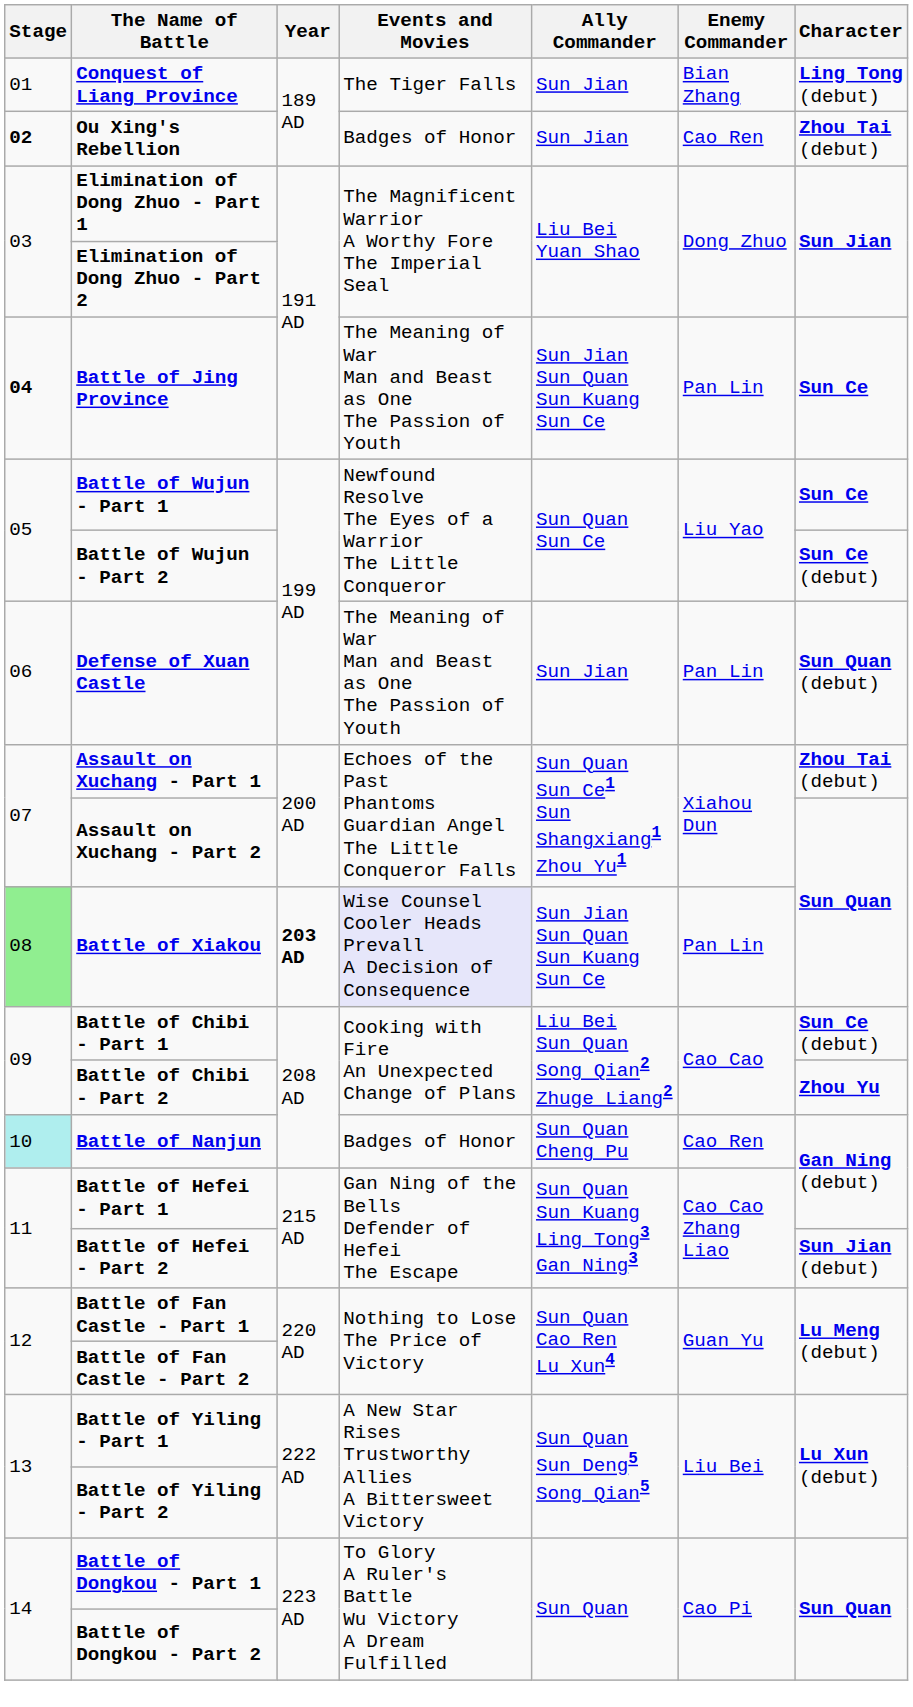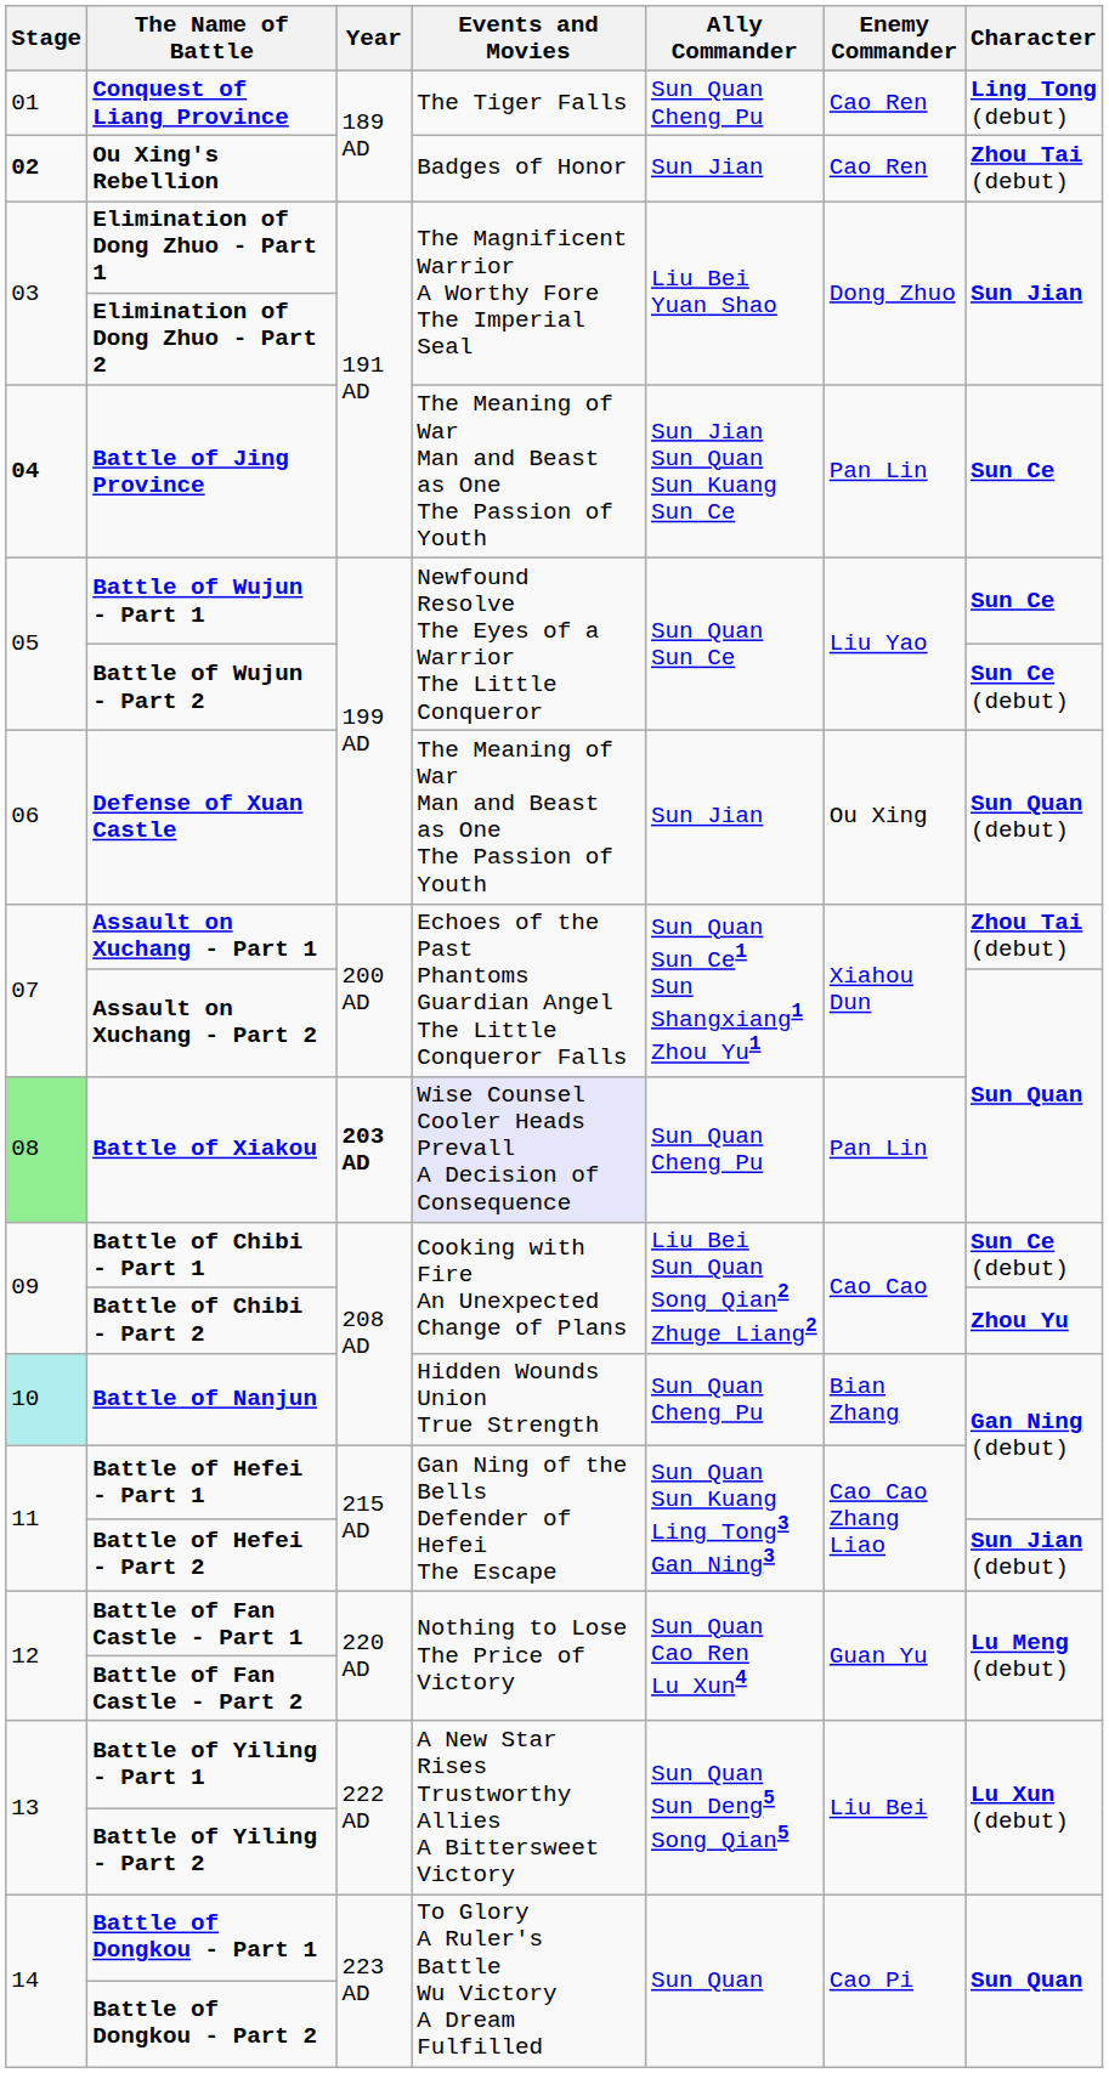Conquest of Liang Province | Ally Commander: Sun Jian -> Sun Quan Cheng Pu
Conquest of Liang Province | Enemy Commander: Bian Zhang -> Cao Ren
Defense of Xuan Castle | Enemy Commander: Pan Lin -> Ou Xing
Battle of Xiakou | Ally Commander: Sun Jian Sun Quan Sun Kuang Sun Ce -> Sun Quan Cheng Pu
Battle of Nanjun | Events and Movies: Badges of Honor -> Hidden Wounds Union True Strength
Battle of Nanjun | Enemy Commander: Cao Ren -> Bian Zhang
